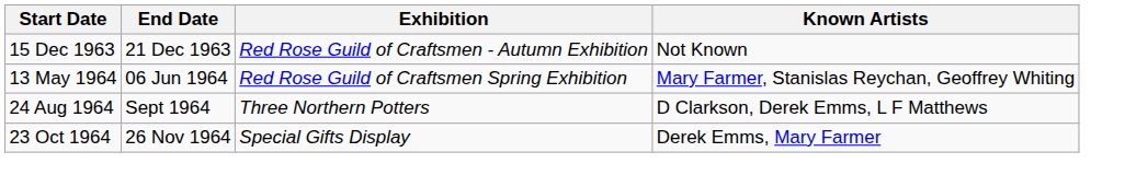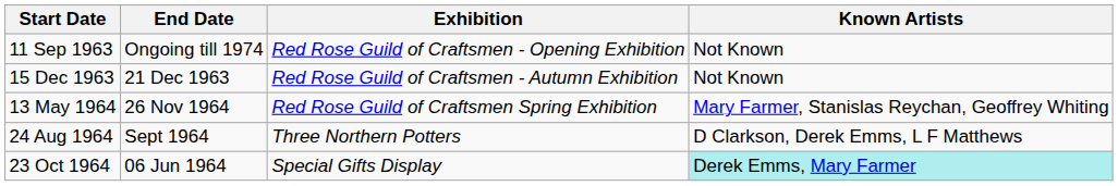+ row: 11 Sep 1963 | Ongoing till 1974 | Red Rose Guild of Craftsmen - Opening Exhibition | Not Known
13 May 1964 | End Date: 06 Jun 1964 -> 26 Nov 1964
23 Oct 1964 | End Date: 26 Nov 1964 -> 06 Jun 1964
23 Oct 1964 | Known Artists: no background -> paleturquoise background
